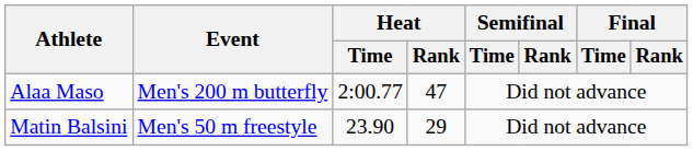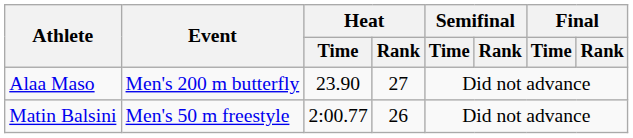Alaa Maso | Heat / Time: 2:00.77 -> 23.90
Alaa Maso | Heat / Rank: 47 -> 27
Matin Balsini | Heat / Time: 23.90 -> 2:00.77
Matin Balsini | Heat / Rank: 29 -> 26
